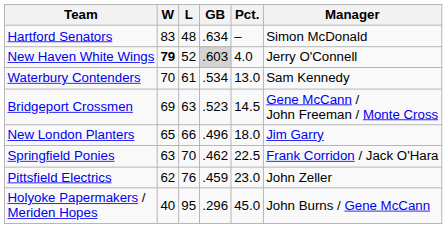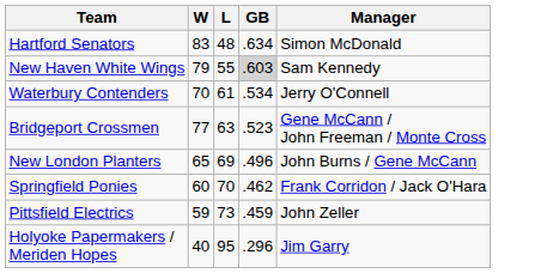- column: Pct. | – | 4.0 | 13.0 | 14.5 | 18.0 | 22.5 | 23.0 | 45.0
New Haven White Wings | W: bold -> normal
New Haven White Wings | L: 52 -> 55
New Haven White Wings | Manager: Jerry O'Connell -> Sam Kennedy
Waterbury Contenders | Manager: Sam Kennedy -> Jerry O'Connell
Bridgeport Crossmen | W: 69 -> 77
New London Planters | L: 66 -> 69
New London Planters | Manager: Jim Garry -> John Burns / Gene McCann
Springfield Ponies | W: 63 -> 60
Pittsfield Electrics | W: 62 -> 59
Pittsfield Electrics | L: 76 -> 73
Holyoke Papermakers / Meriden Hopes | Manager: John Burns / Gene McCann -> Jim Garry
